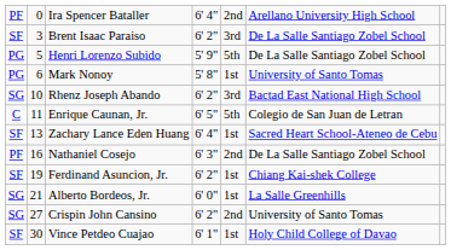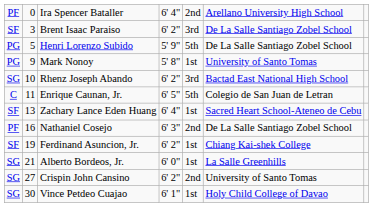Mark Nonoy | column 2: 6 -> 9
Vince Petdeo Cuajao | column 1: SF -> SG
